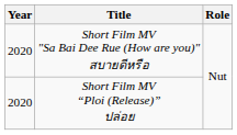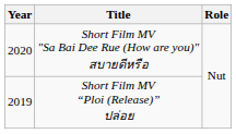Short Film MV “Ploi (Release)” ปล่อย | Year: 2020 -> 2019
